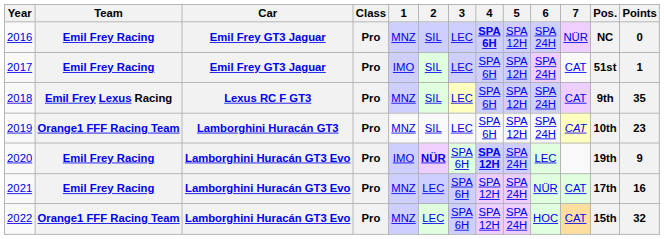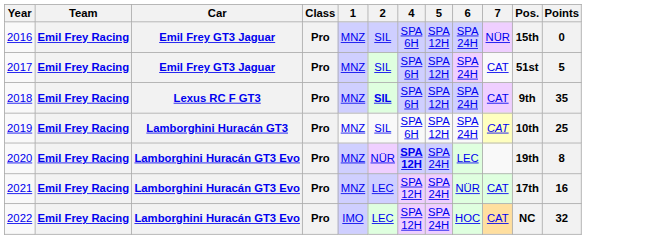- column: 3 | LEC | LEC | LEC | LEC | SPA 6H | SPA 6H | SPA 6H
2016 | 4: bold -> normal
2016 | Pos.: NC -> 15th
2017 | 1: IMO -> MNZ
2017 | Points: 1 -> 5
2018 | Team: Emil Frey Lexus Racing -> Emil Frey Racing
2018 | 2: normal -> bold
2019 | Team: Orange1 FFF Racing Team -> Emil Frey Racing
2019 | Points: 23 -> 25
2020 | 1: IMO -> MNZ
2020 | 2: bold -> normal
2020 | Points: 9 -> 8
2022 | Team: Orange1 FFF Racing Team -> Emil Frey Racing
2022 | 1: MNZ -> IMO
2022 | Pos.: 15th -> NC
